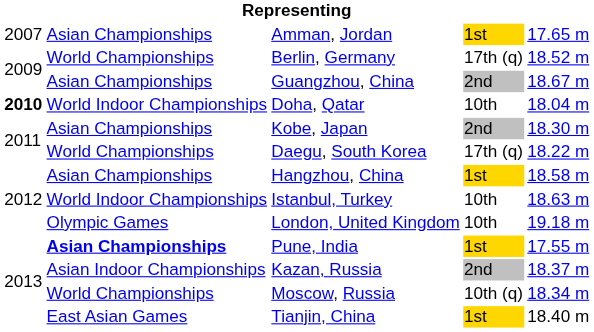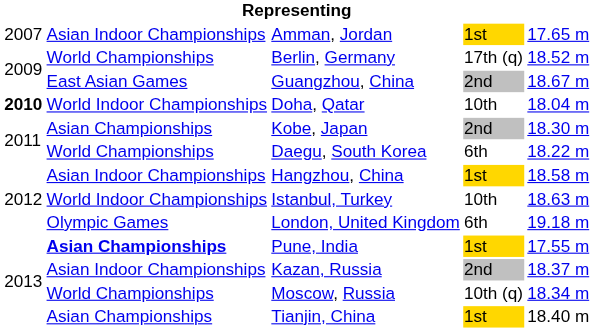Amman, Jordan | column 2: Asian Championships -> Asian Indoor Championships
Guangzhou, China | column 2: Asian Championships -> East Asian Games
Daegu, South Korea | column 4: 17th (q) -> 6th
Hangzhou, China | column 2: Asian Championships -> Asian Indoor Championships
London, United Kingdom | column 4: 10th -> 6th
Tianjin, China | column 2: East Asian Games -> Asian Championships
